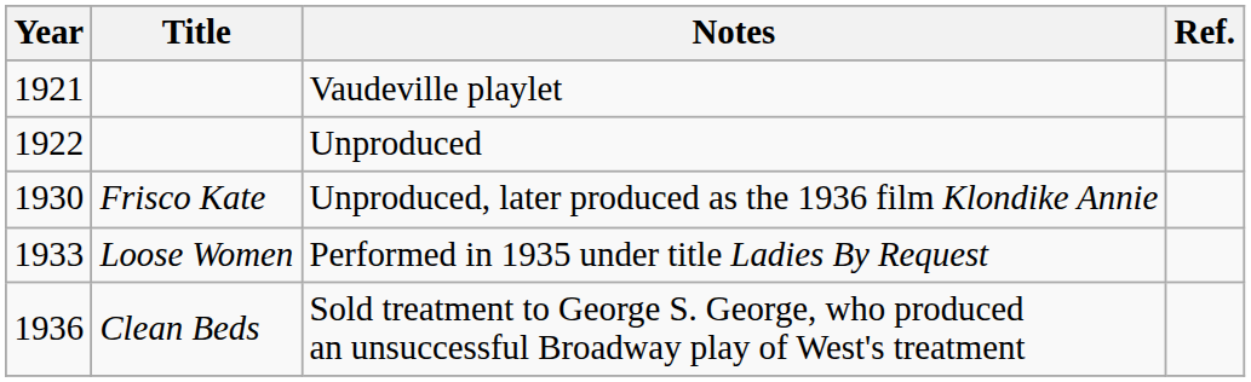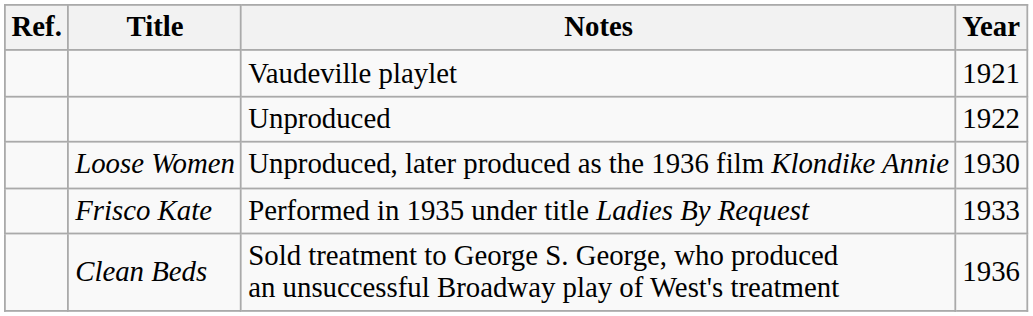columns swapped: Year <-> Ref.
Unproduced, later produced as the 1936 film Klondike Annie | Title: Frisco Kate -> Loose Women
Performed in 1935 under title Ladies By Request | Title: Loose Women -> Frisco Kate
